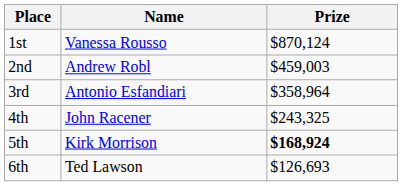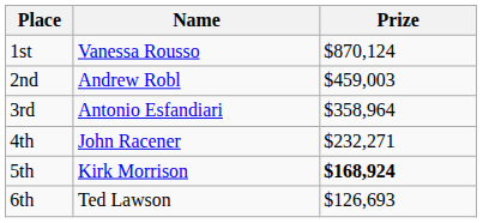4th | Prize: $243,325 -> $232,271
